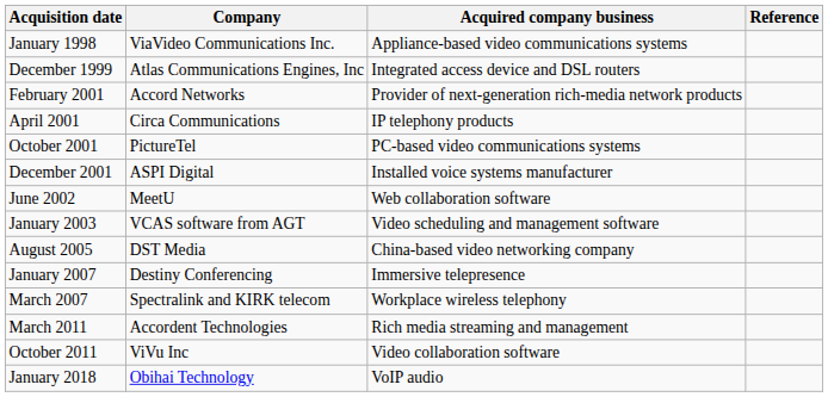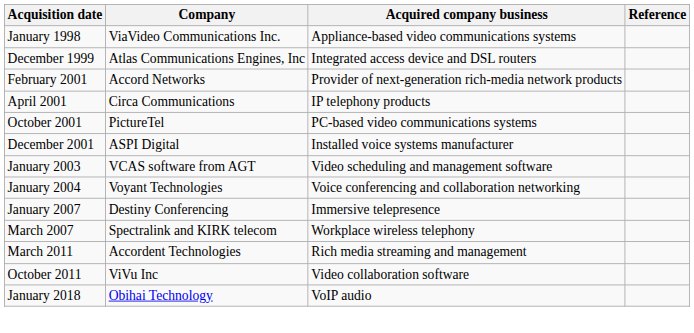- row: June 2002 | MeetU | Web collaboration software
+ row: January 2004 | Voyant Technologies | Voice conferencing and collaboration networking
- row: August 2005 | DST Media | China-based video networking company
